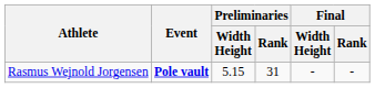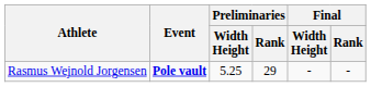Rasmus Wejnold Jorgensen | Preliminaries / Width Height: 5.15 -> 5.25
Rasmus Wejnold Jorgensen | Preliminaries / Rank: 31 -> 29
